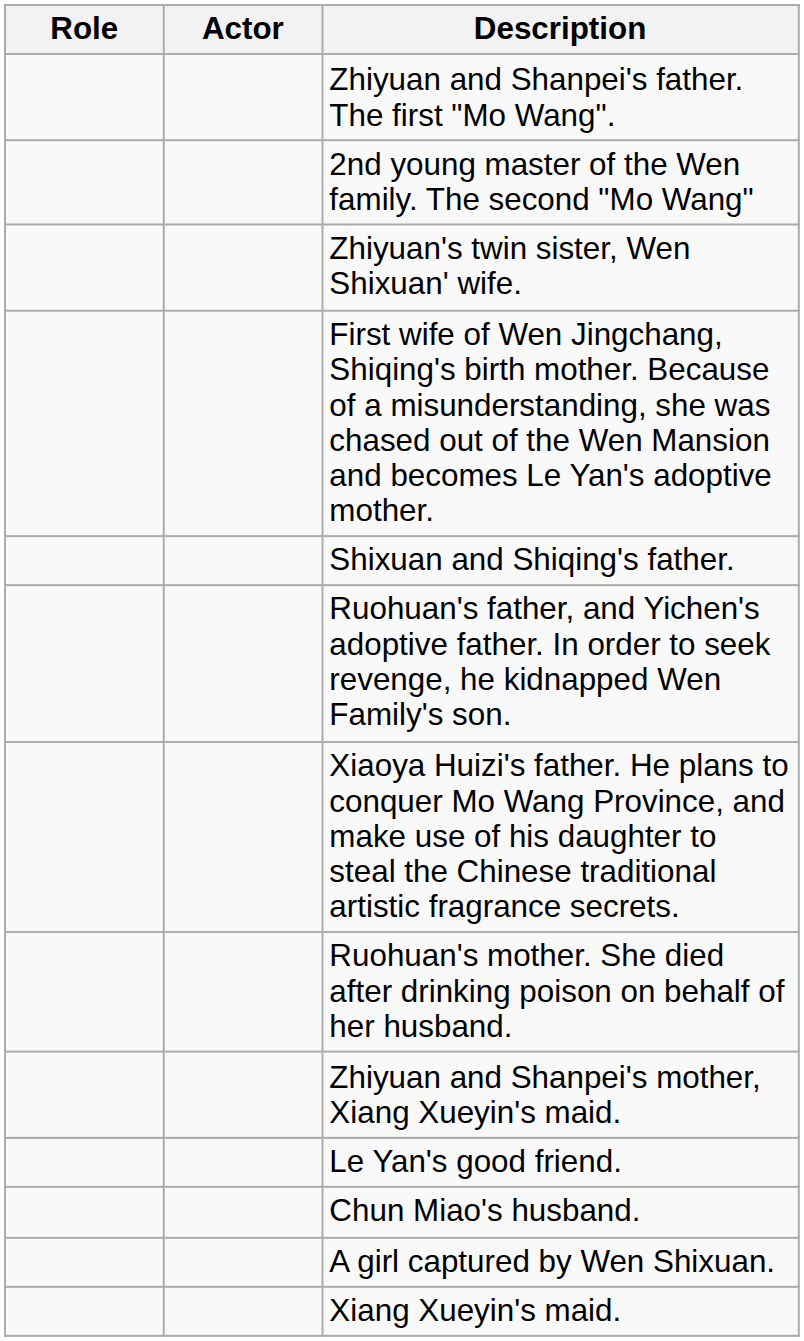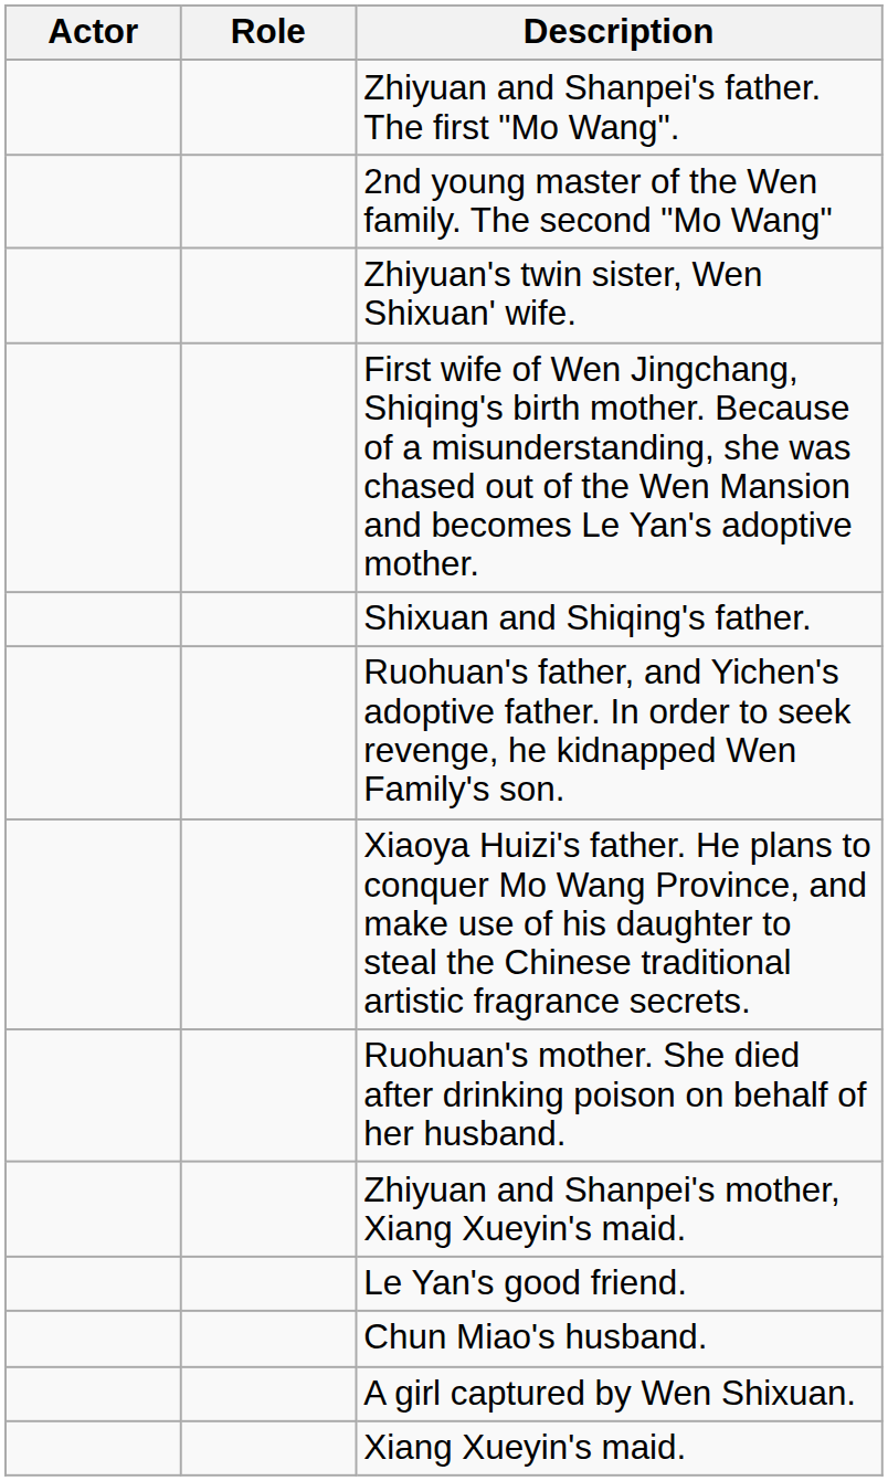columns swapped: Actor <-> Role
